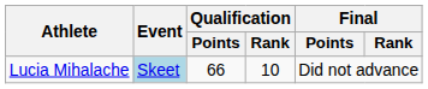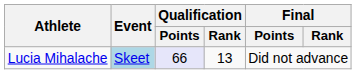Lucia Mihalache | Qualification / Points: no background -> lavender background
Lucia Mihalache | Qualification / Rank: 10 -> 13
